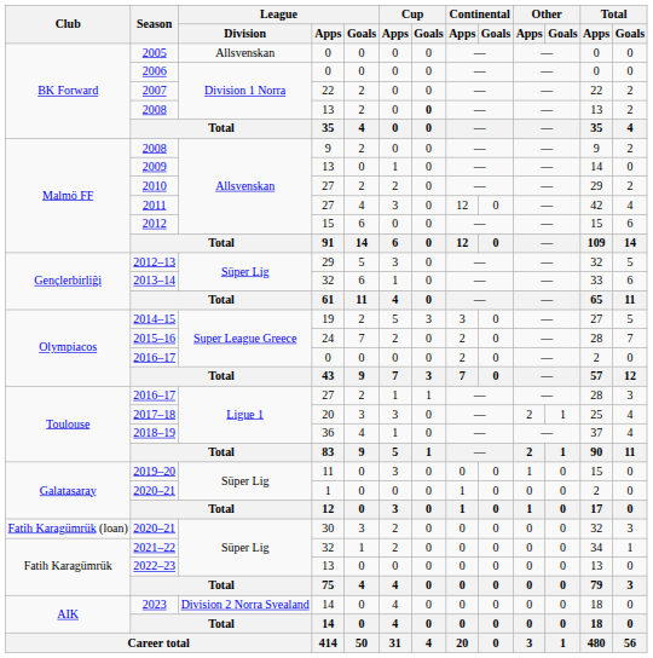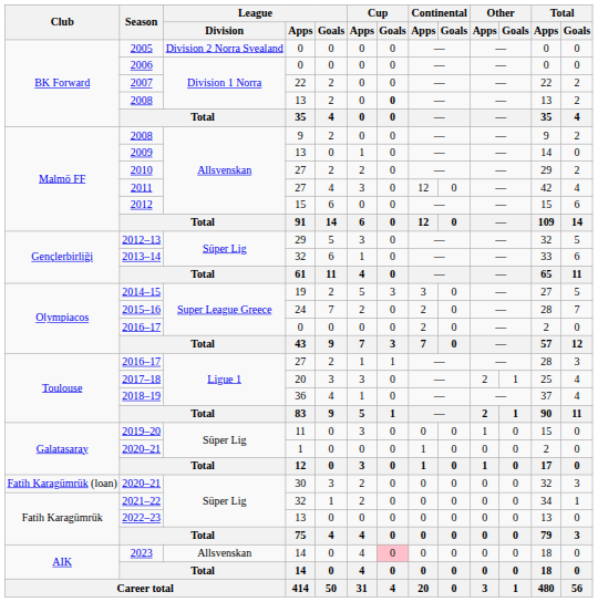2005 | League / Division: Allsvenskan -> Division 2 Norra Svealand
2023 | League / Division: Division 2 Norra Svealand -> Allsvenskan
2023 | Cup / Goals: no background -> pink background
